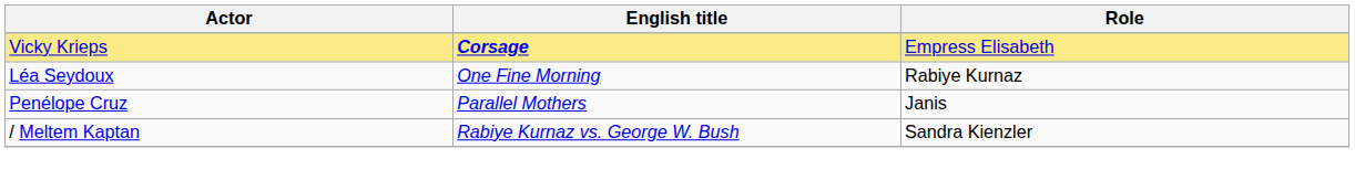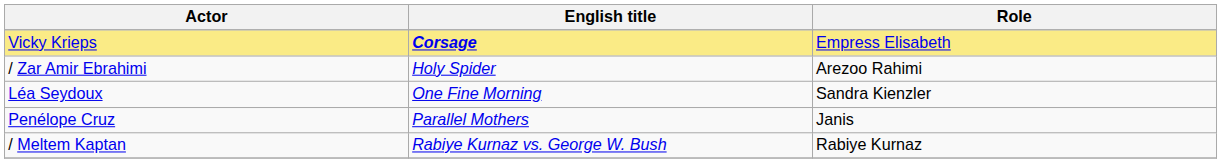+ row: / Zar Amir Ebrahimi | Holy Spider | Arezoo Rahimi
Léa Seydoux | Role: Rabiye Kurnaz -> Sandra Kienzler
/ Meltem Kaptan | Role: Sandra Kienzler -> Rabiye Kurnaz
